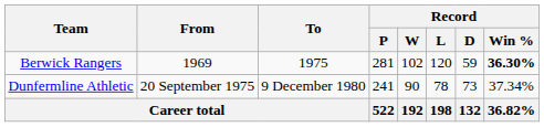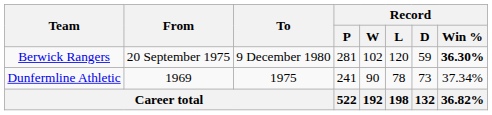Berwick Rangers | From: 1969 -> 20 September 1975
Berwick Rangers | To: 1975 -> 9 December 1980
Dunfermline Athletic | From: 20 September 1975 -> 1969
Dunfermline Athletic | To: 9 December 1980 -> 1975
